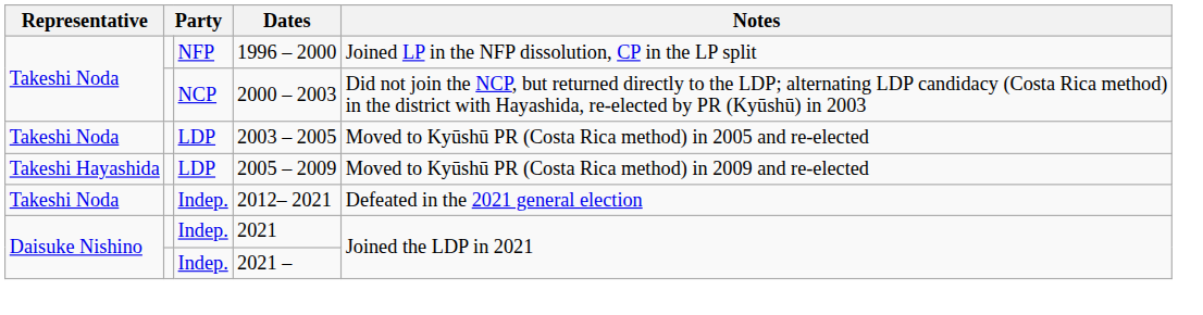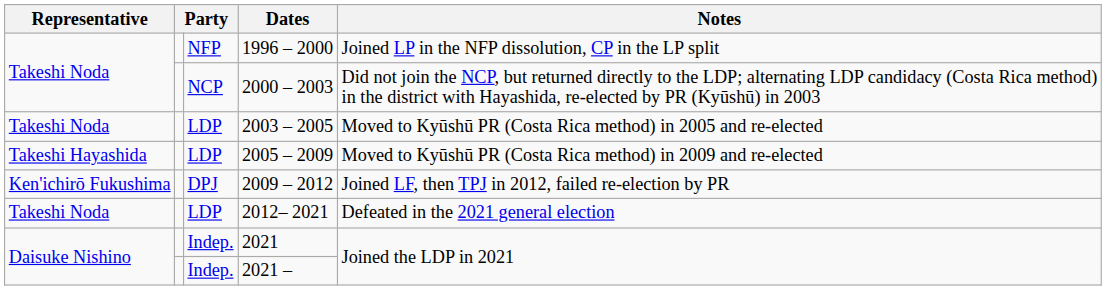+ row: Ken'ichirō Fukushima | DPJ | 2009 – 2012 | Joined LF, then TPJ in 2012, failed re-election by PR
2012– 2021 | column 3: Indep. -> LDP
